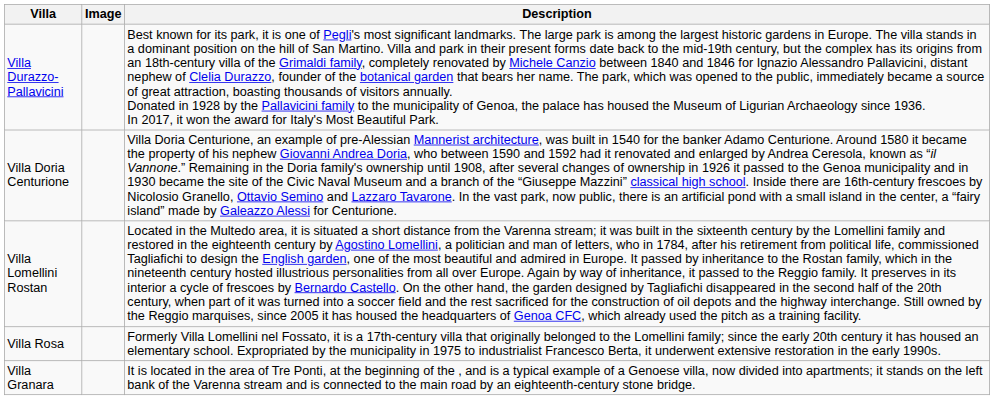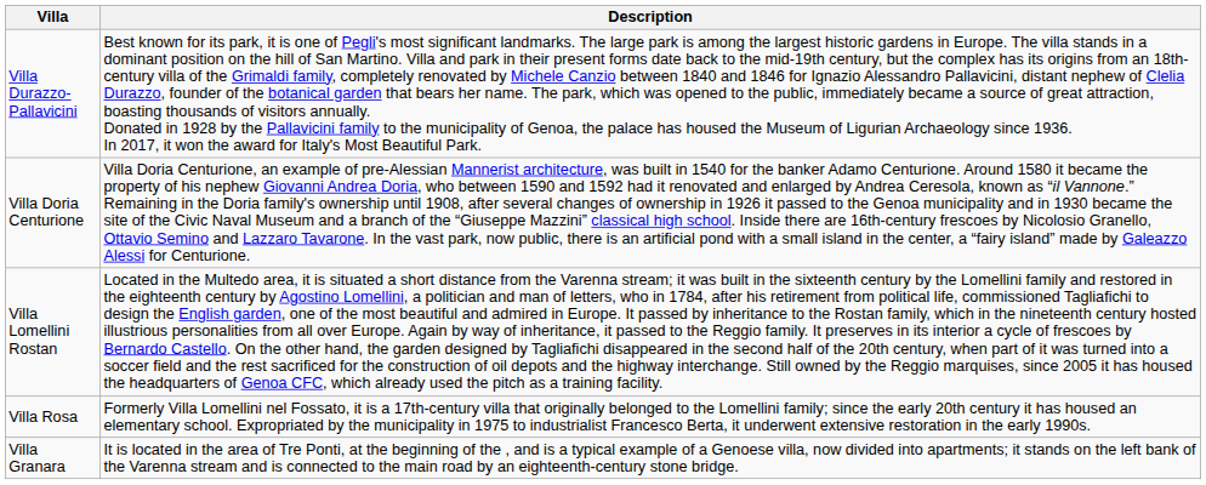- column: Image
